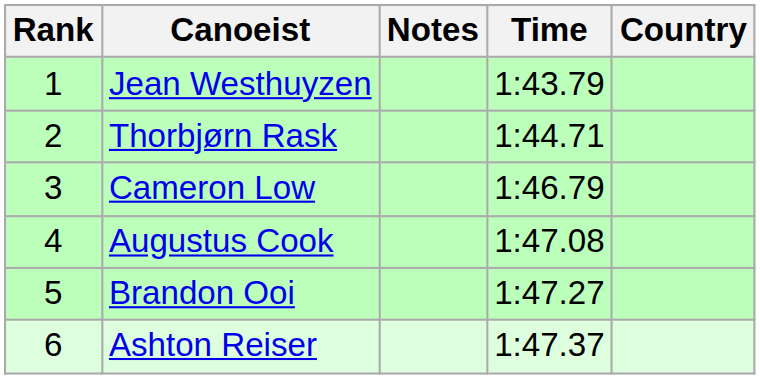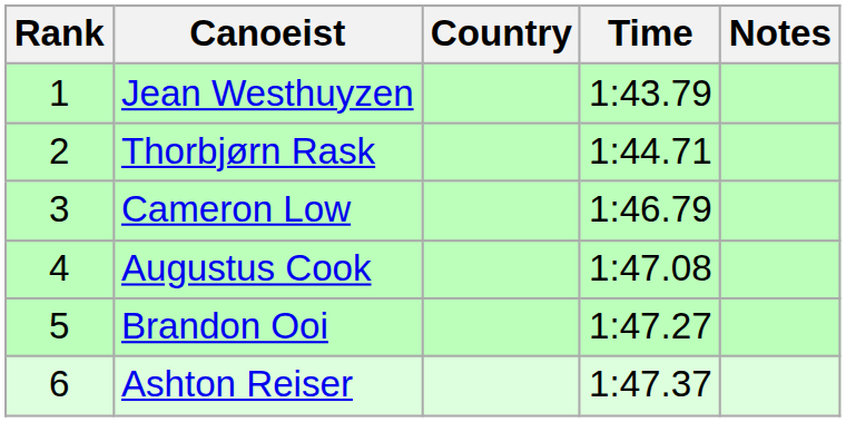columns swapped: Country <-> Notes
